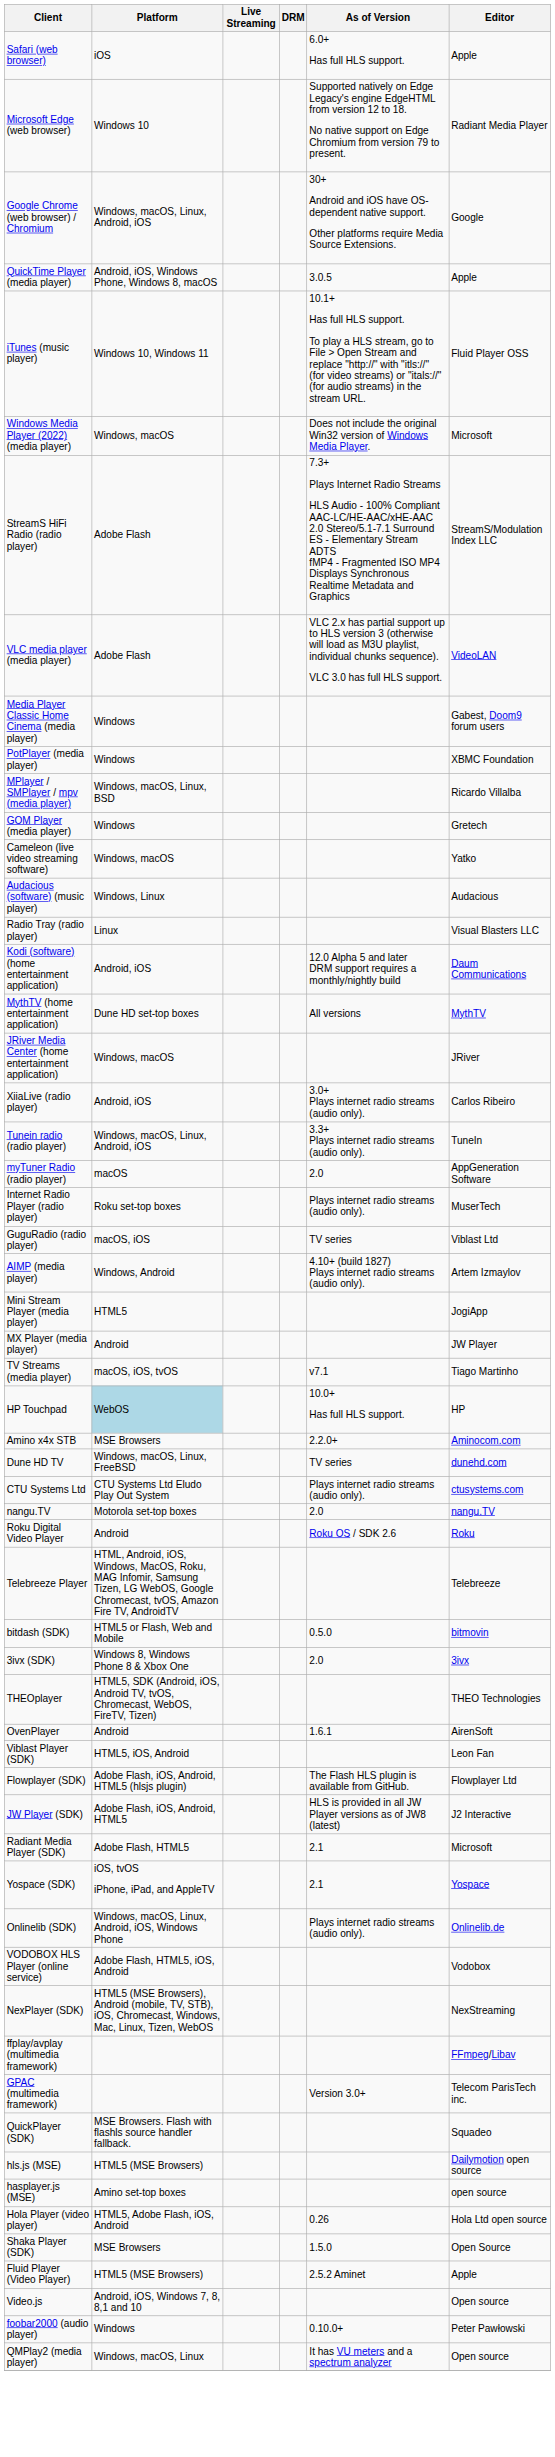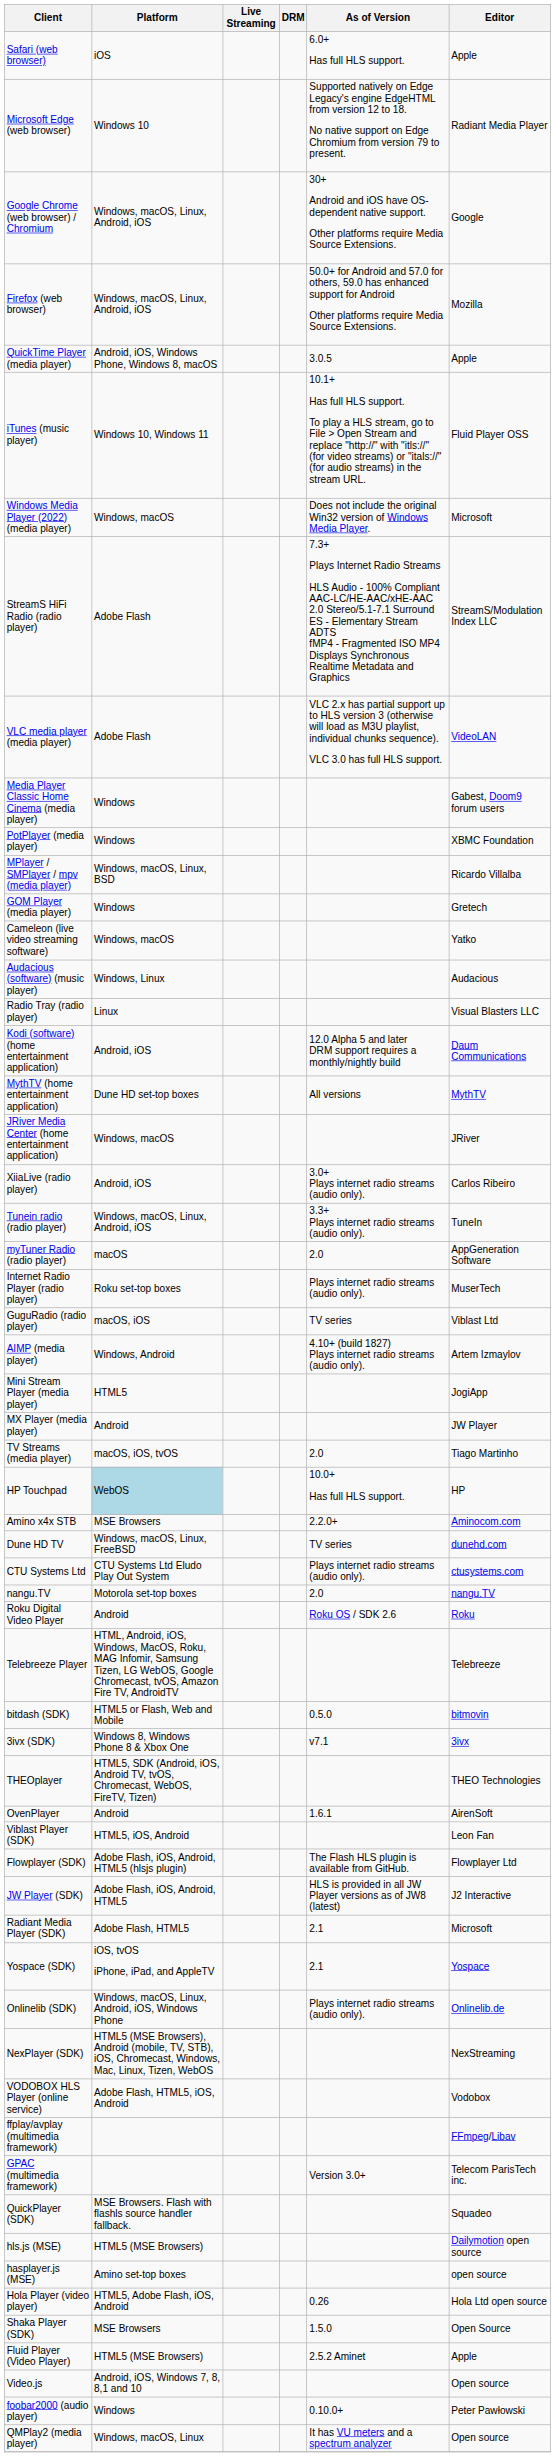+ row: Firefox (web browser) | Windows, macOS, Linux, Android, iOS | 50.0+ for Android and 57.0 for others, 59.0 has enhanced support for Android Other platforms require Media Source Extensions. | Mozilla
TV Streams (media player) | As of Version: v7.1 -> 2.0
3ivx (SDK) | As of Version: 2.0 -> v7.1
rows swapped: VODOBOX HLS Player (online service) <-> NexPlayer (SDK)
